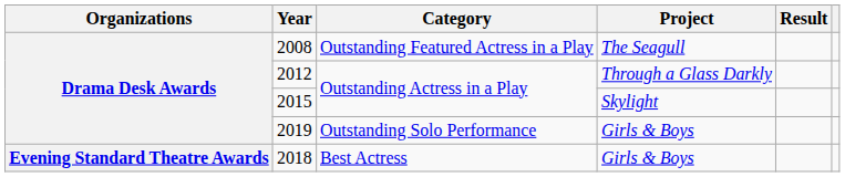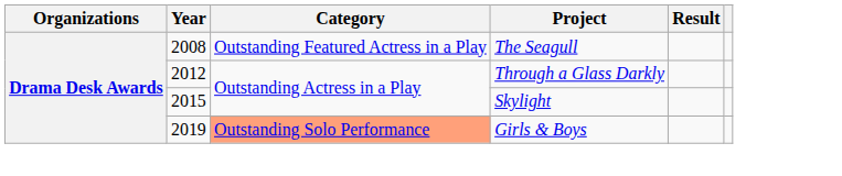2019 | Category: no background -> lightsalmon background
- row: Evening Standard Theatre Awards | 2018 | Best Actress | Girls & Boys
